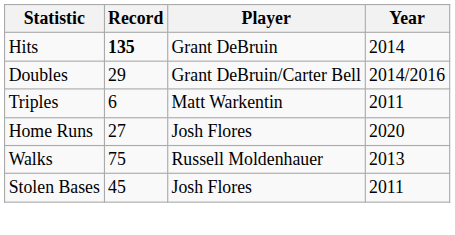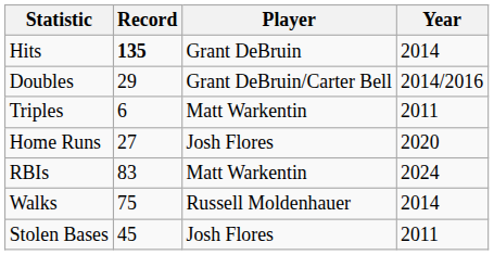+ row: RBIs | 83 | Matt Warkentin | 2024
Walks | Year: 2013 -> 2014
